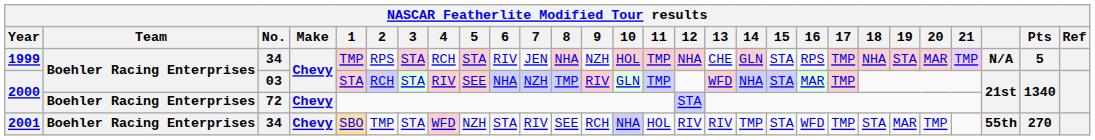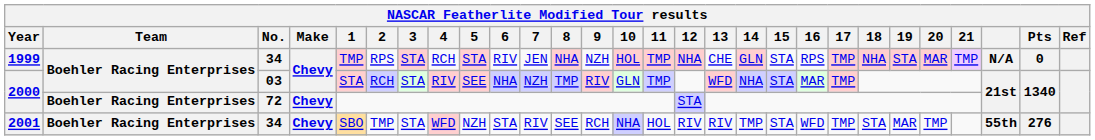1999 | Pts: 5 -> 0
2001 | Pts: 270 -> 276
